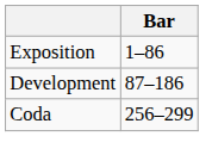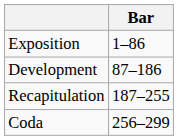+ row: Recapitulation | 187–255
